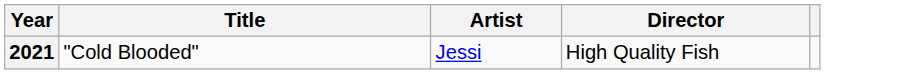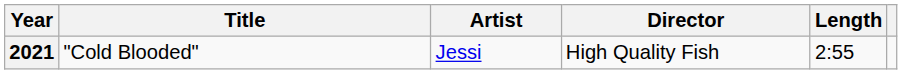+ column: Length | 2:55
